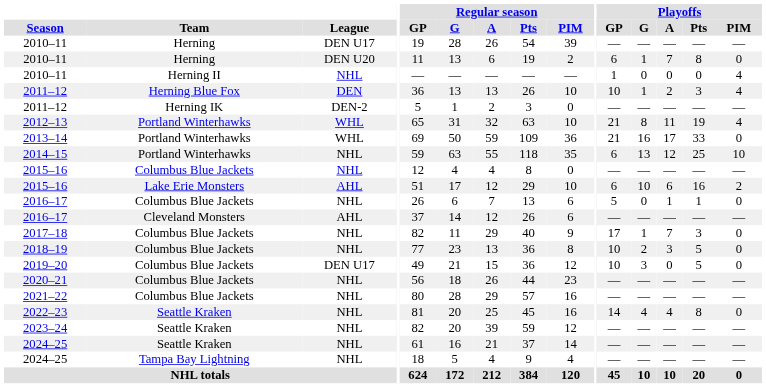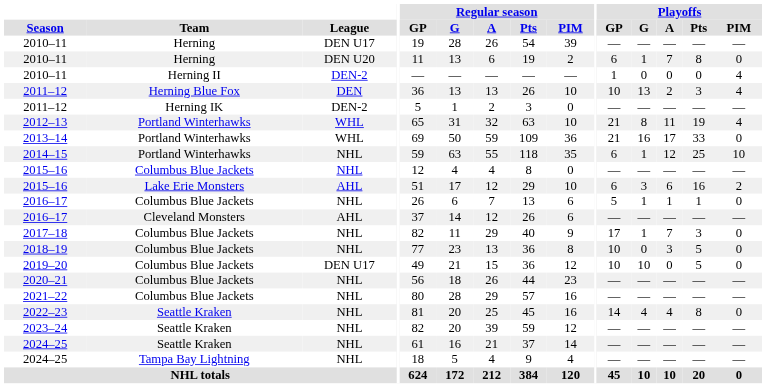2010–11 / Herning II | League: NHL -> DEN-2
2011–12 / Herning Blue Fox | Playoffs / G: 1 -> 13
2014–15 | Playoffs / G: 13 -> 1
2015–16 / Lake Erie Monsters | Playoffs / G: 10 -> 3
2016–17 / Columbus Blue Jackets | Playoffs / G: 0 -> 1
2018–19 | Playoffs / G: 2 -> 0
2019–20 | Playoffs / G: 3 -> 10
